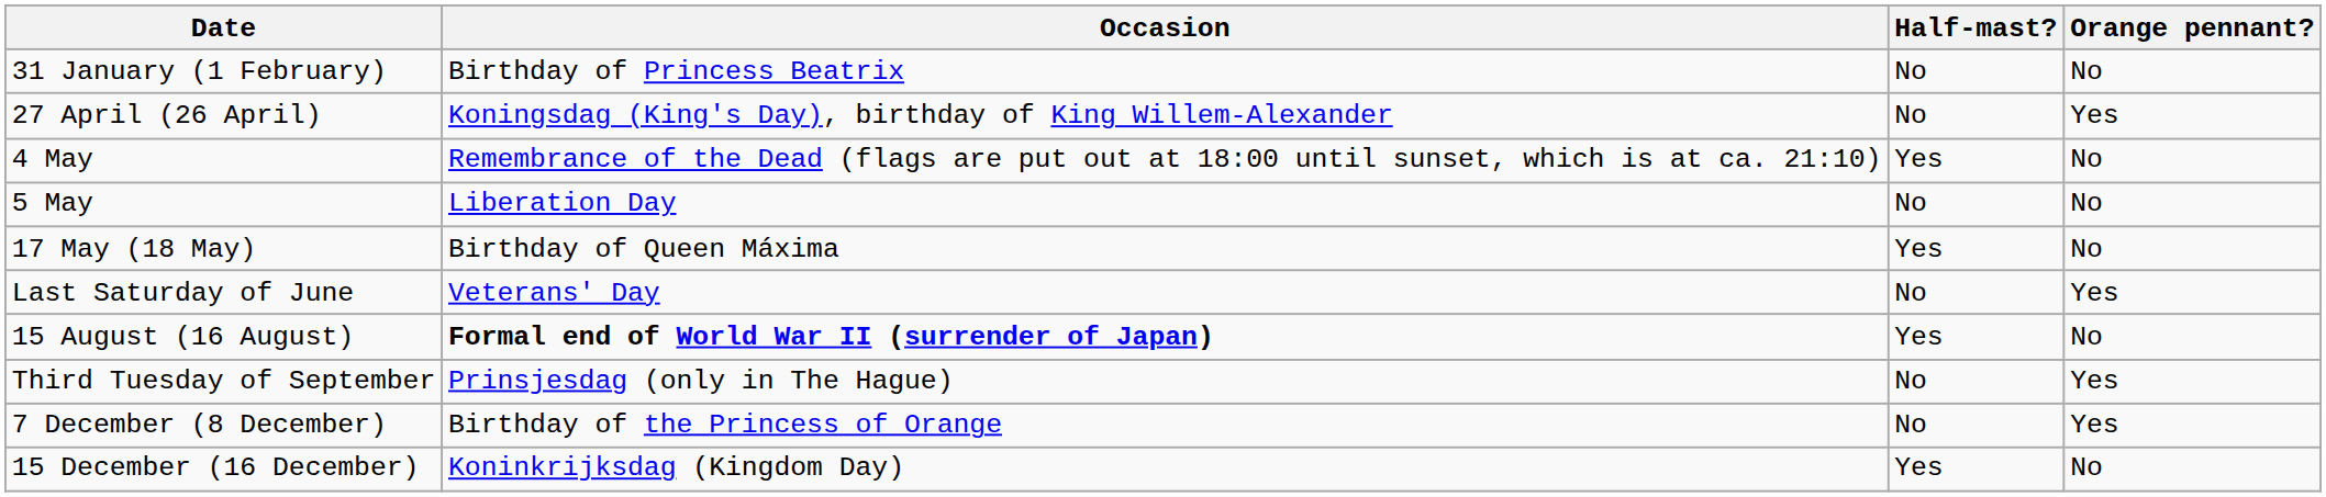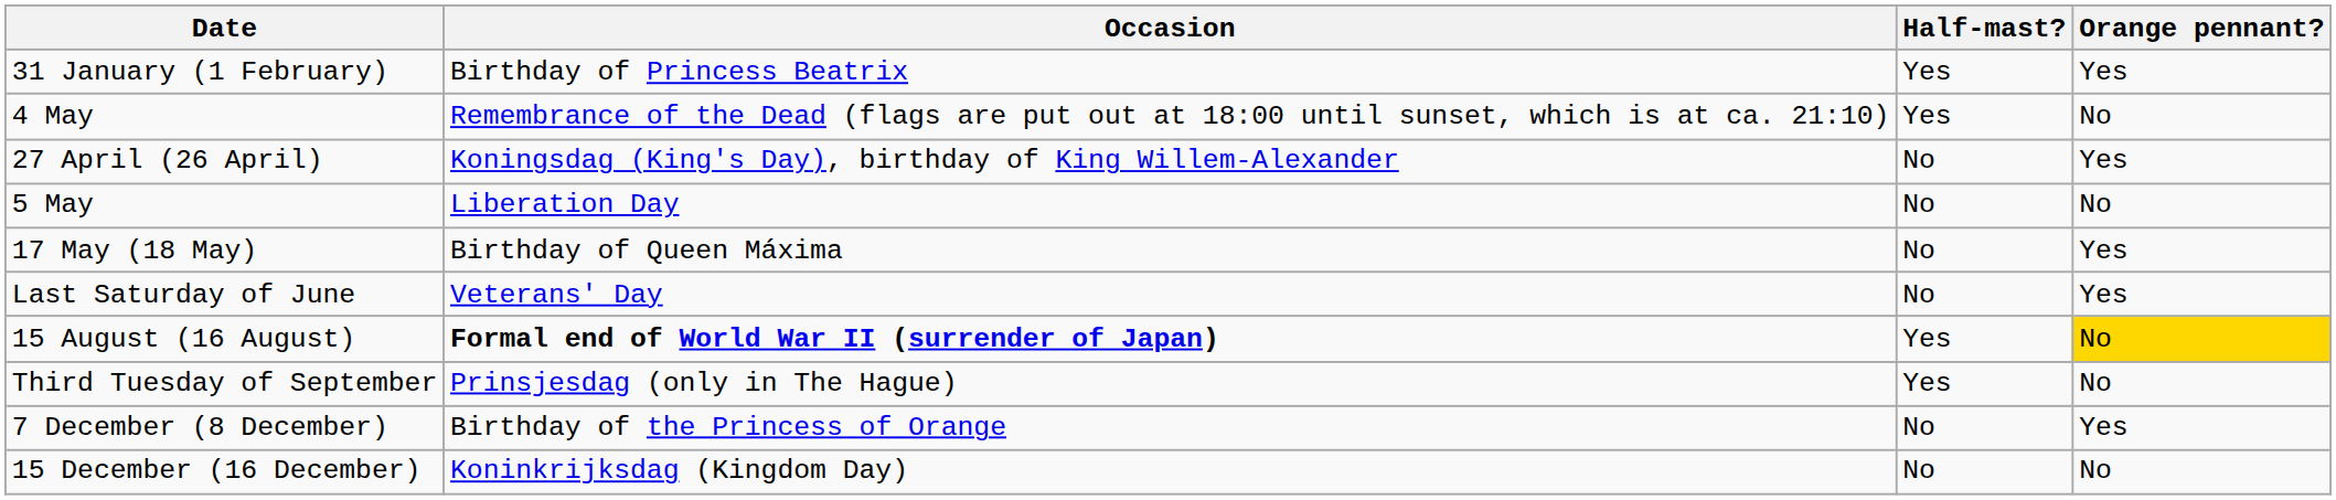31 January (1 February) | Half-mast?: No -> Yes
31 January (1 February) | Orange pennant?: No -> Yes
rows swapped: 27 April (26 April) <-> 4 May
17 May (18 May) | Half-mast?: Yes -> No
17 May (18 May) | Orange pennant?: No -> Yes
15 August (16 August) | Orange pennant?: no background -> gold background
Third Tuesday of September | Half-mast?: No -> Yes
Third Tuesday of September | Orange pennant?: Yes -> No
15 December (16 December) | Half-mast?: Yes -> No
